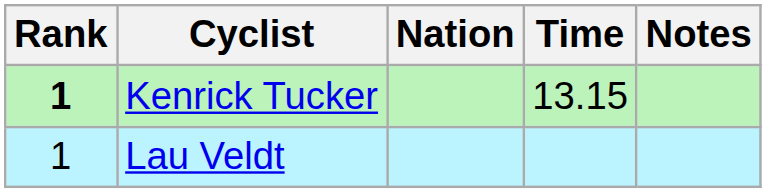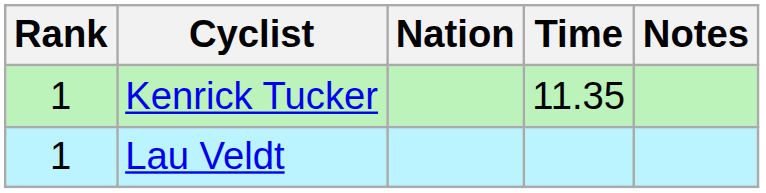Kenrick Tucker | Rank: bold -> normal
Kenrick Tucker | Time: 13.15 -> 11.35
